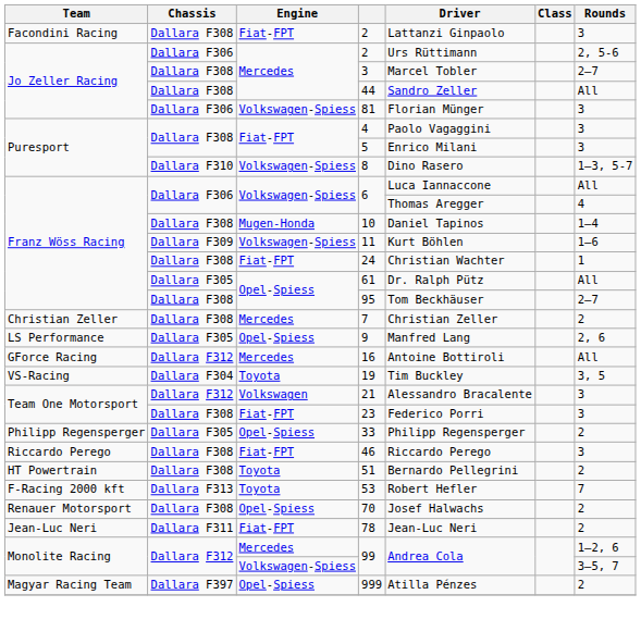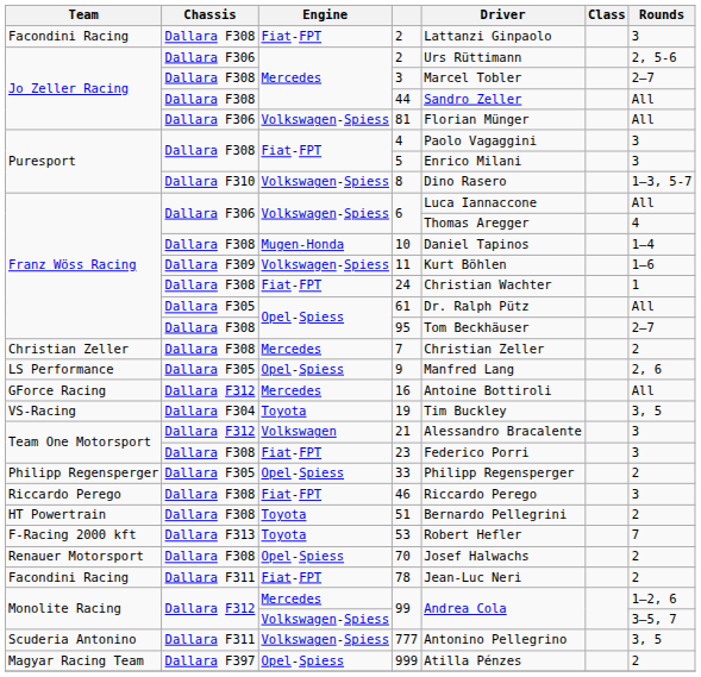81 | Rounds: 3 -> All
78 | Team: Jean-Luc Neri -> Facondini Racing
+ row: Scuderia Antonino | Dallara F311 | Volkswagen-Spiess | 777 | Antonino Pellegrino | 3, 5
